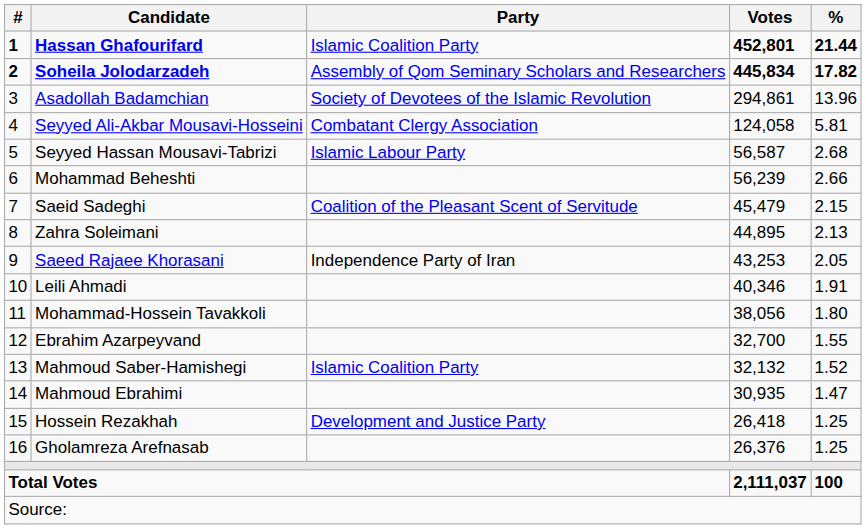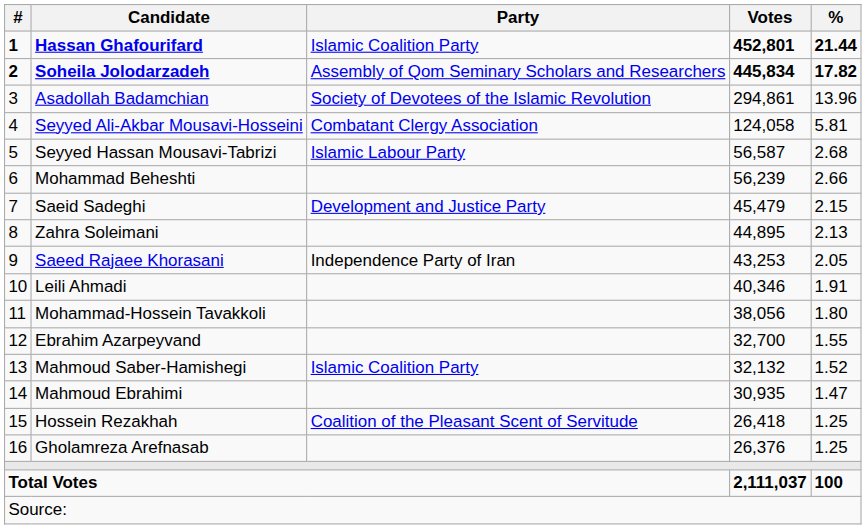Saeid Sadeghi | Party: Coalition of the Pleasant Scent of Servitude -> Development and Justice Party
Hossein Rezakhah | Party: Development and Justice Party -> Coalition of the Pleasant Scent of Servitude
